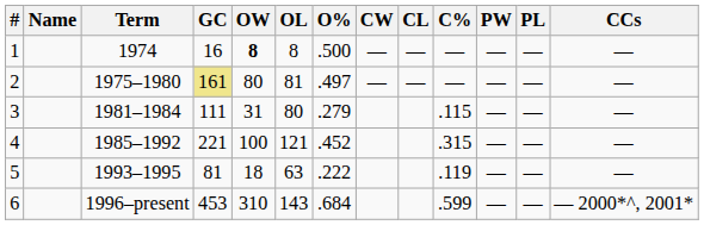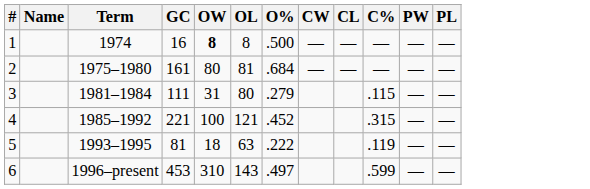- column: CCs | — | — | — | — | — | — 2000*^, 2001*
2 | GC: khaki background -> no background
2 | O%: .497 -> .684
6 | O%: .684 -> .497
